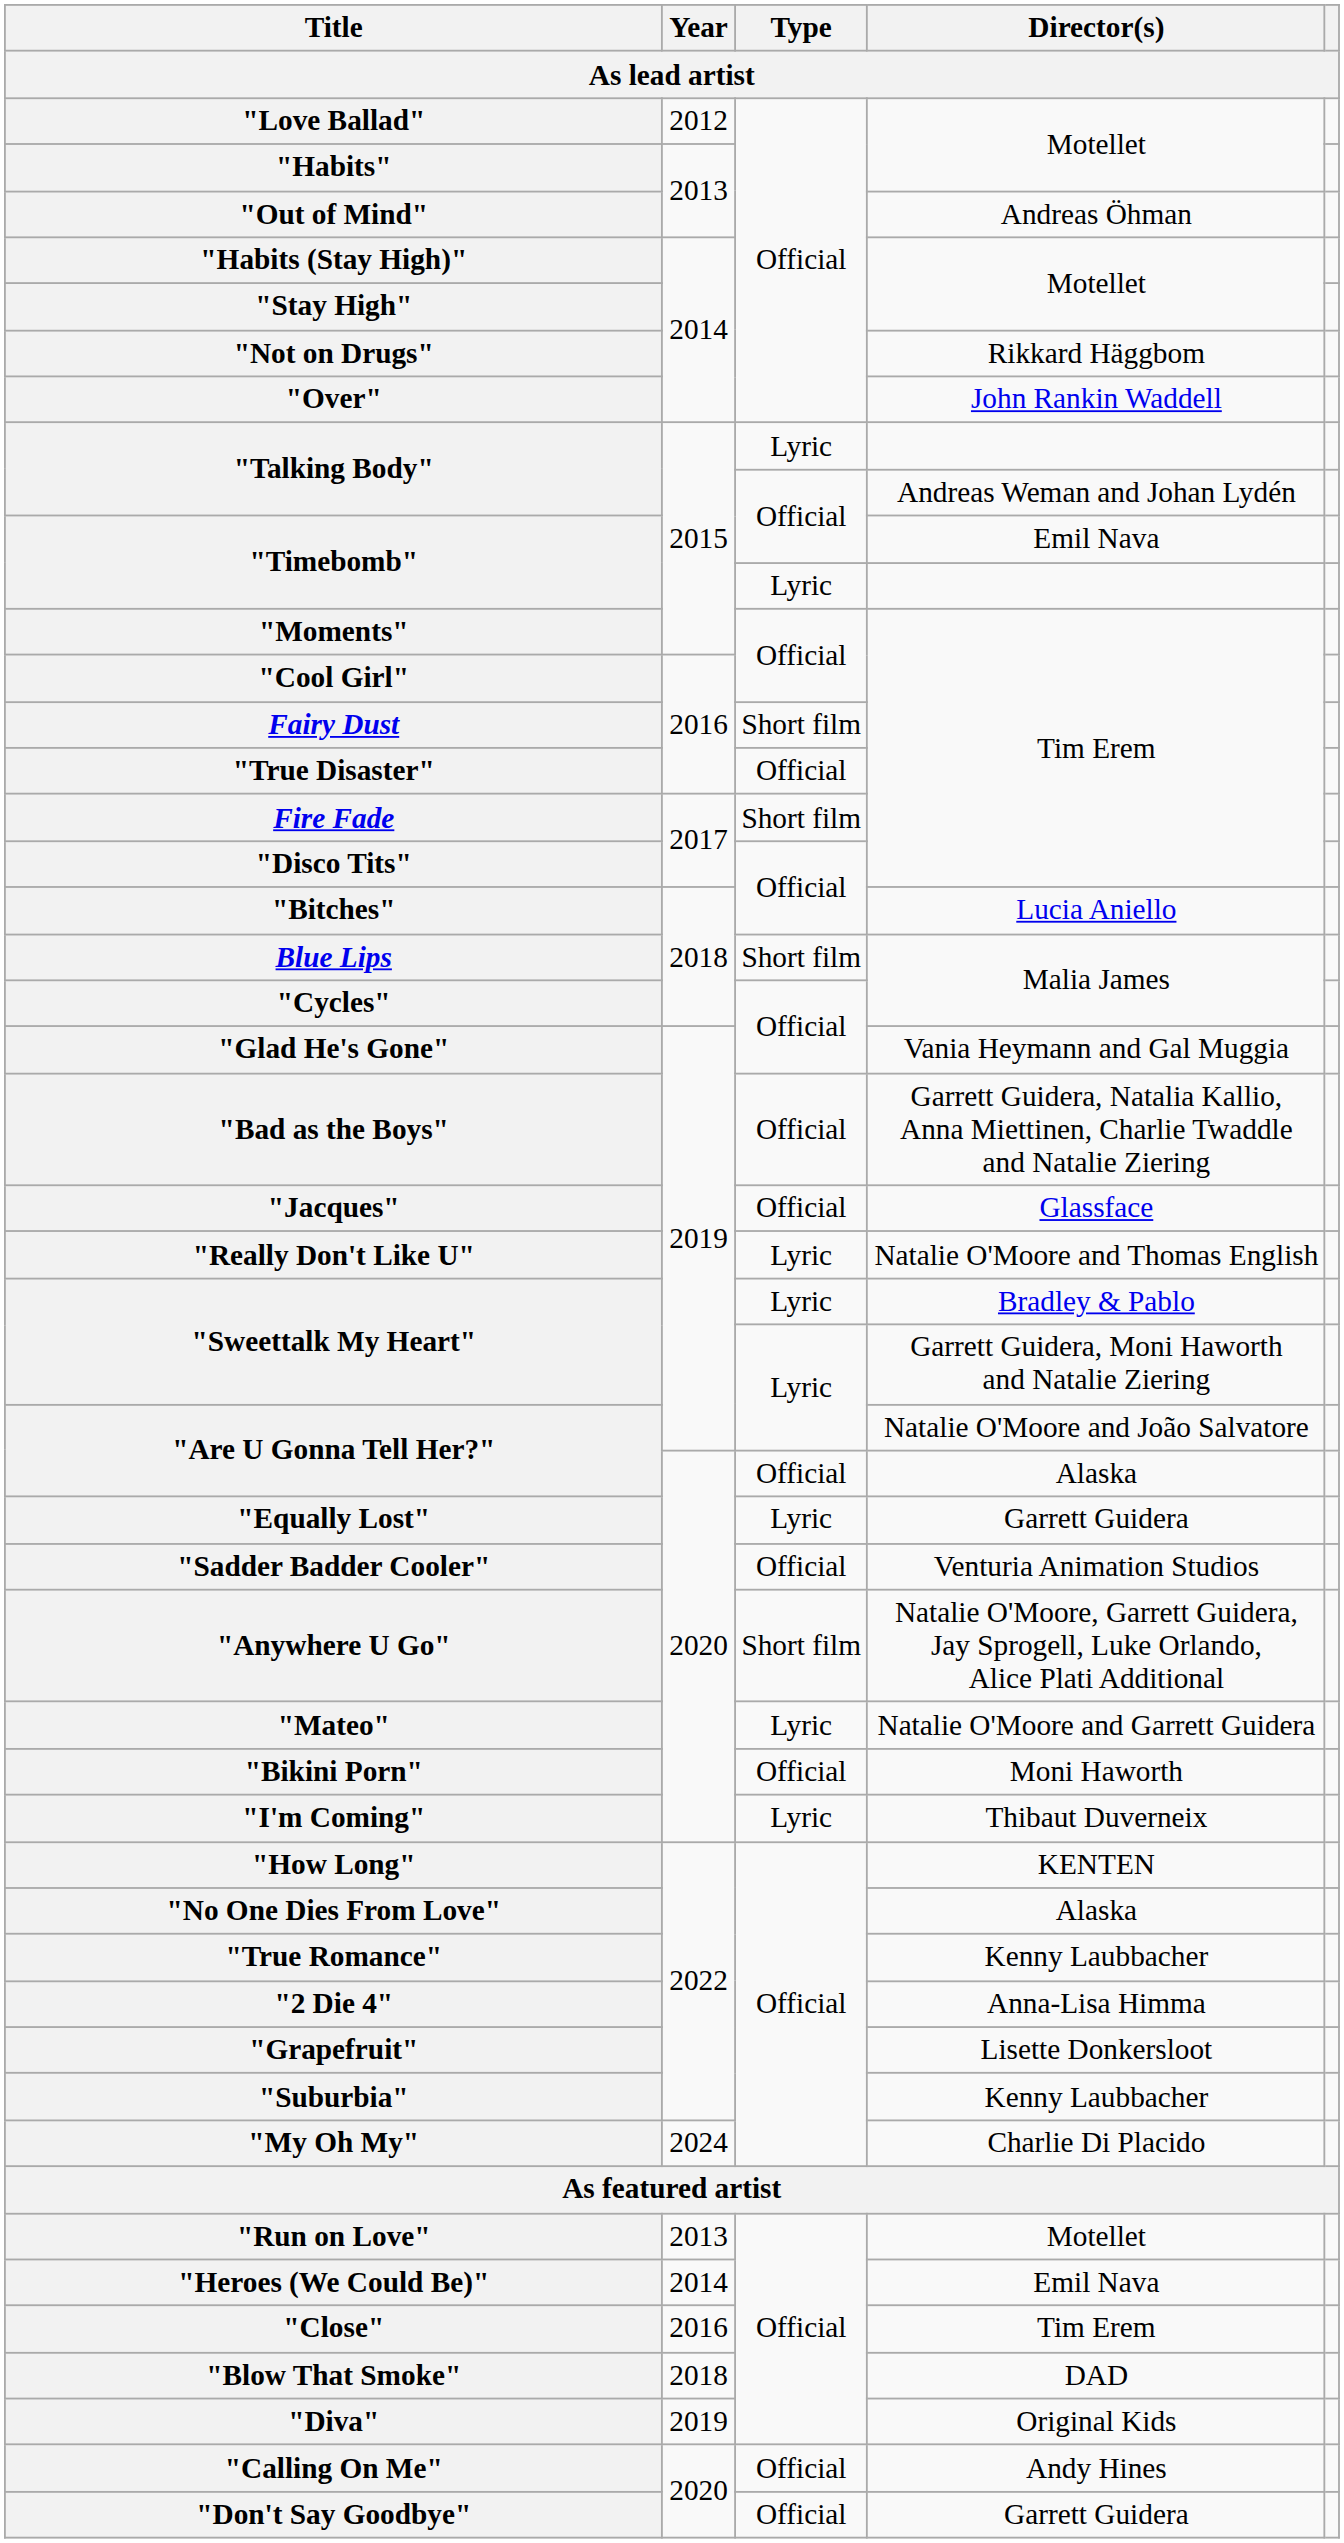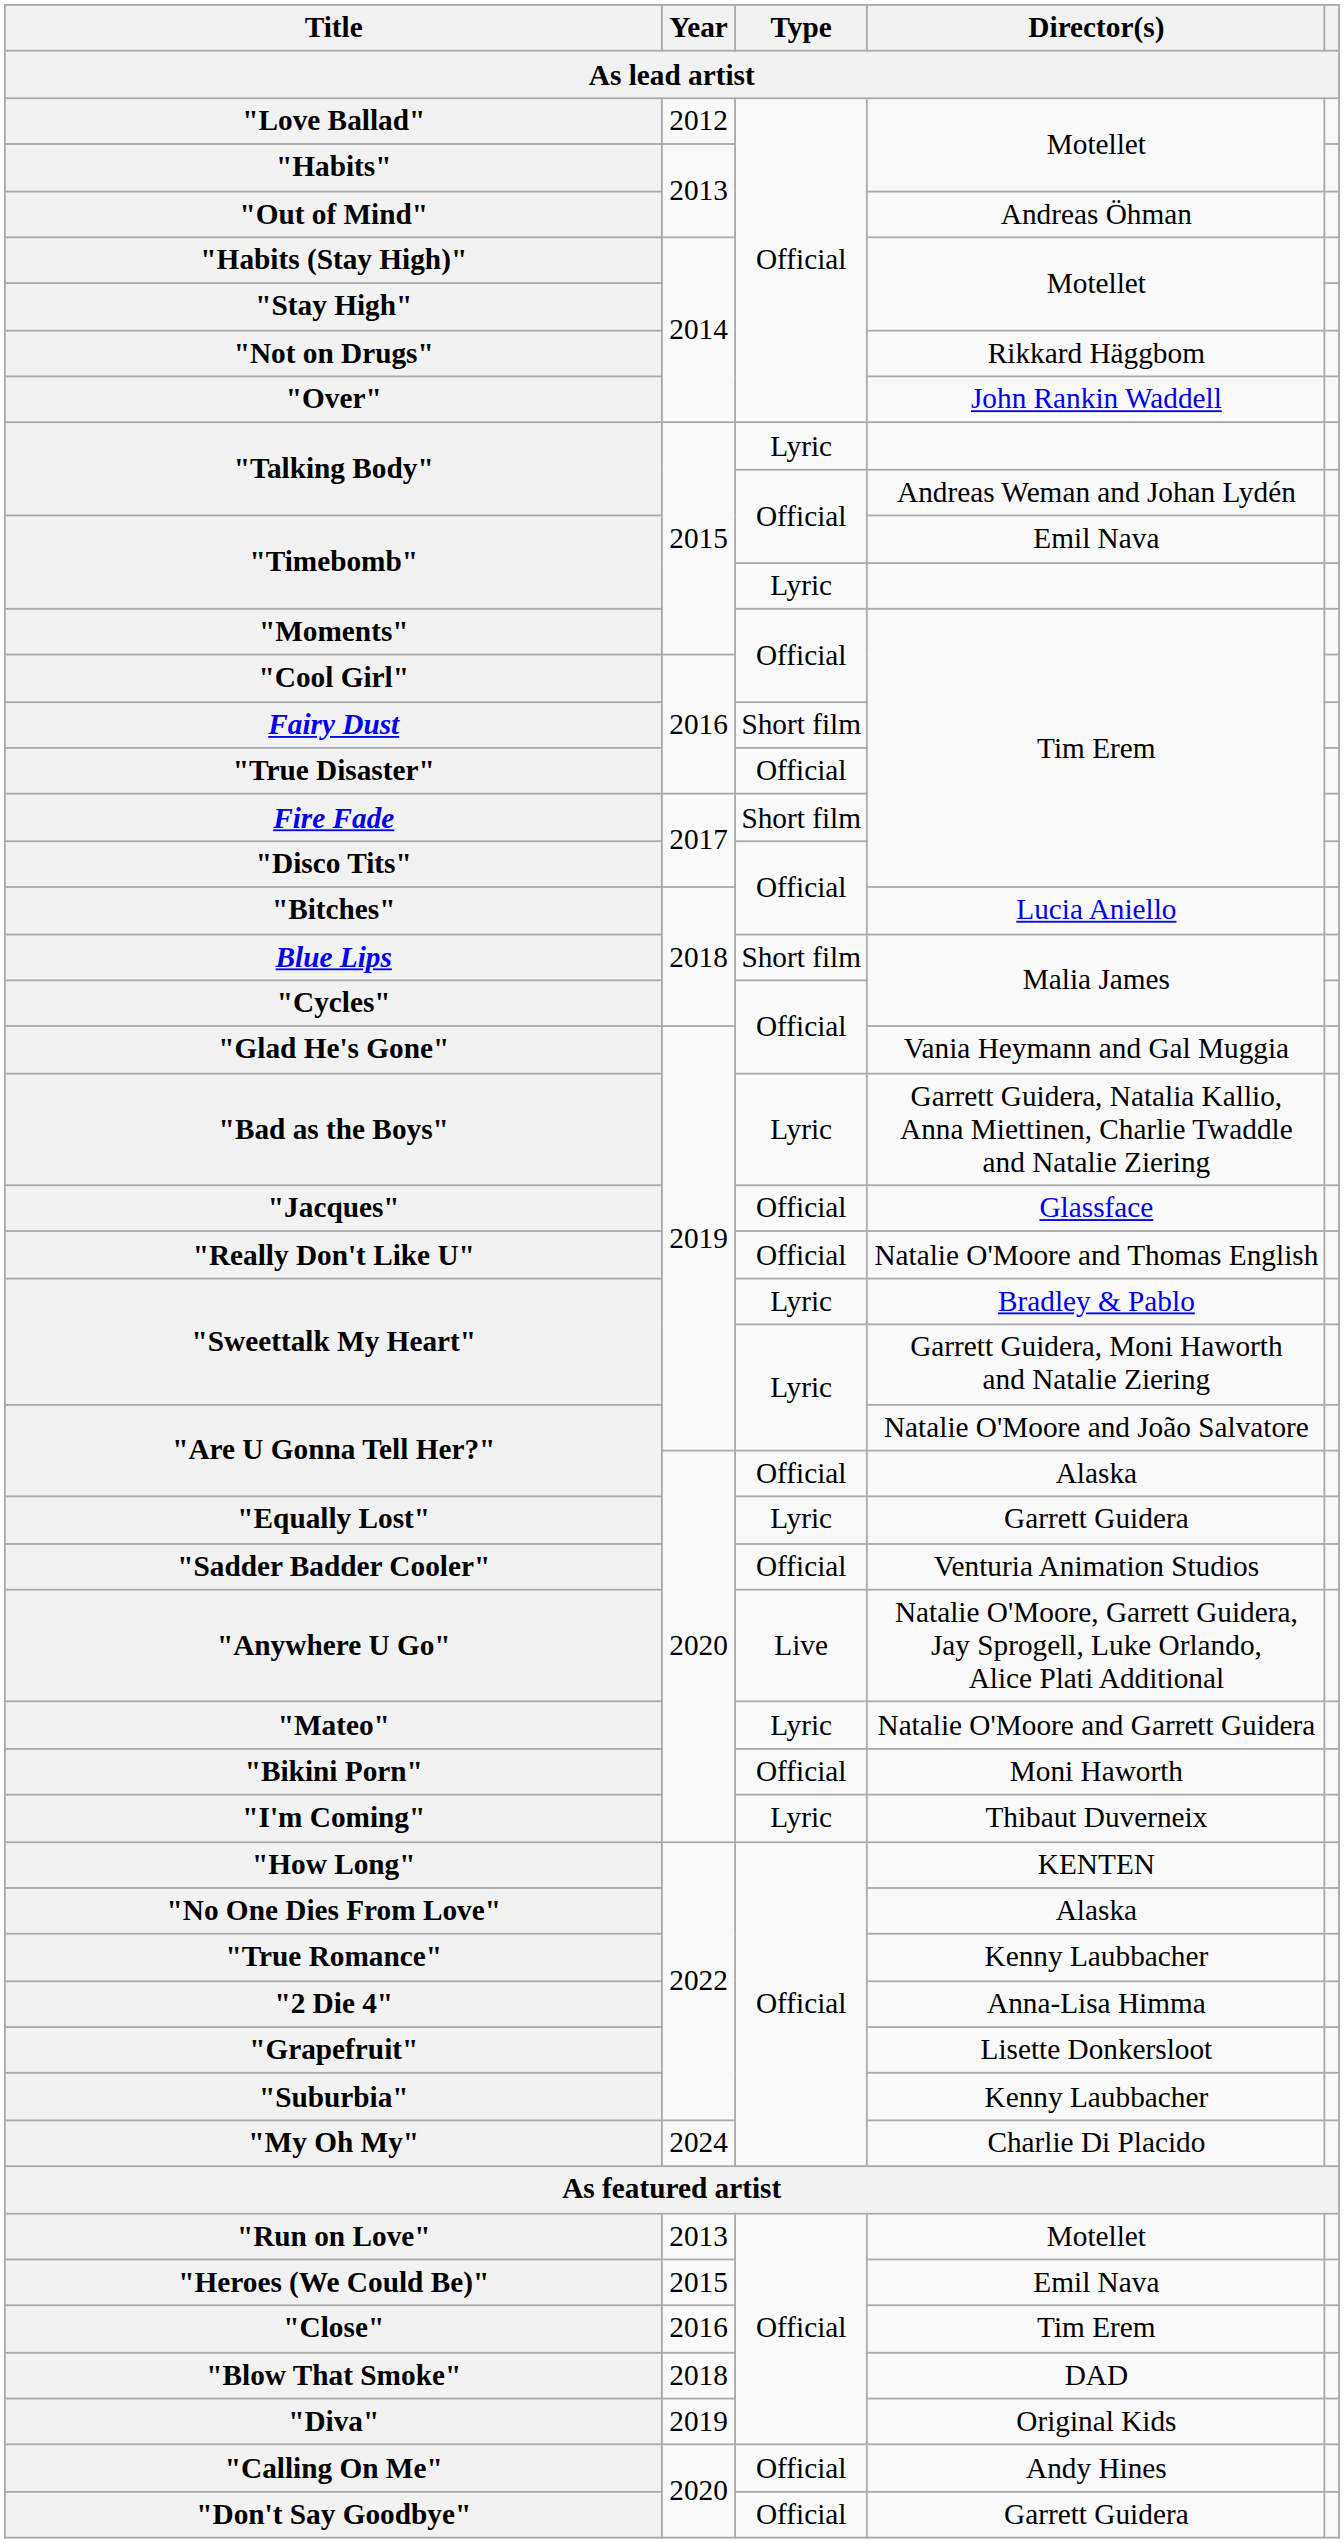"Bad as the Boys" | Type / As lead artist: Official -> Lyric
"Really Don't Like U" | Type / As lead artist: Lyric -> Official
"Anywhere U Go" | Type / As lead artist: Short film -> Live
"Heroes (We Could Be)" | Year / As lead artist: 2014 -> 2015
